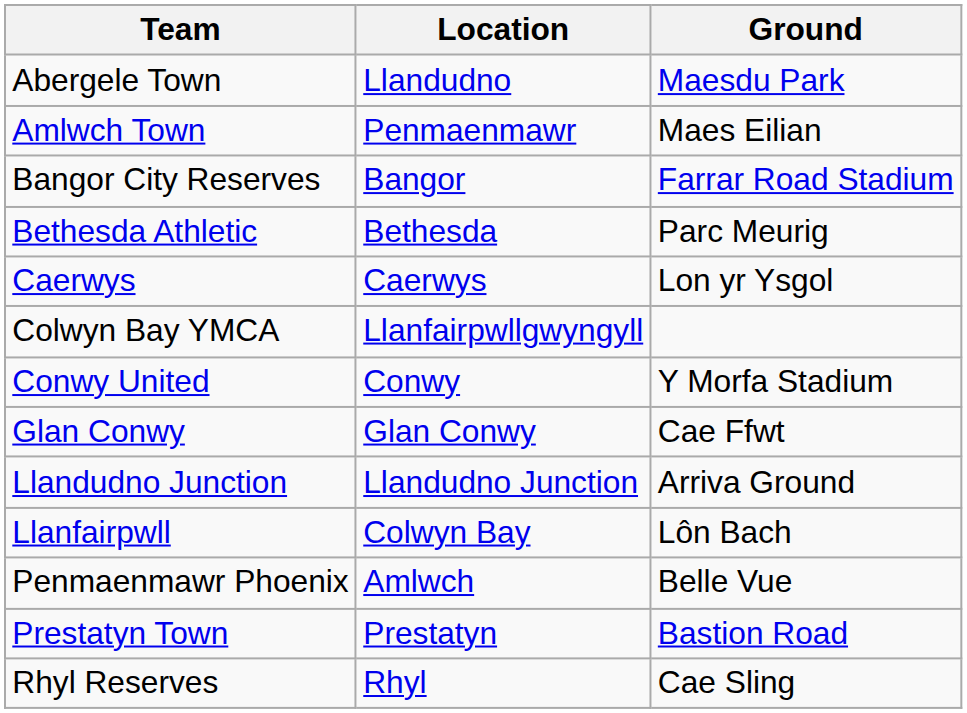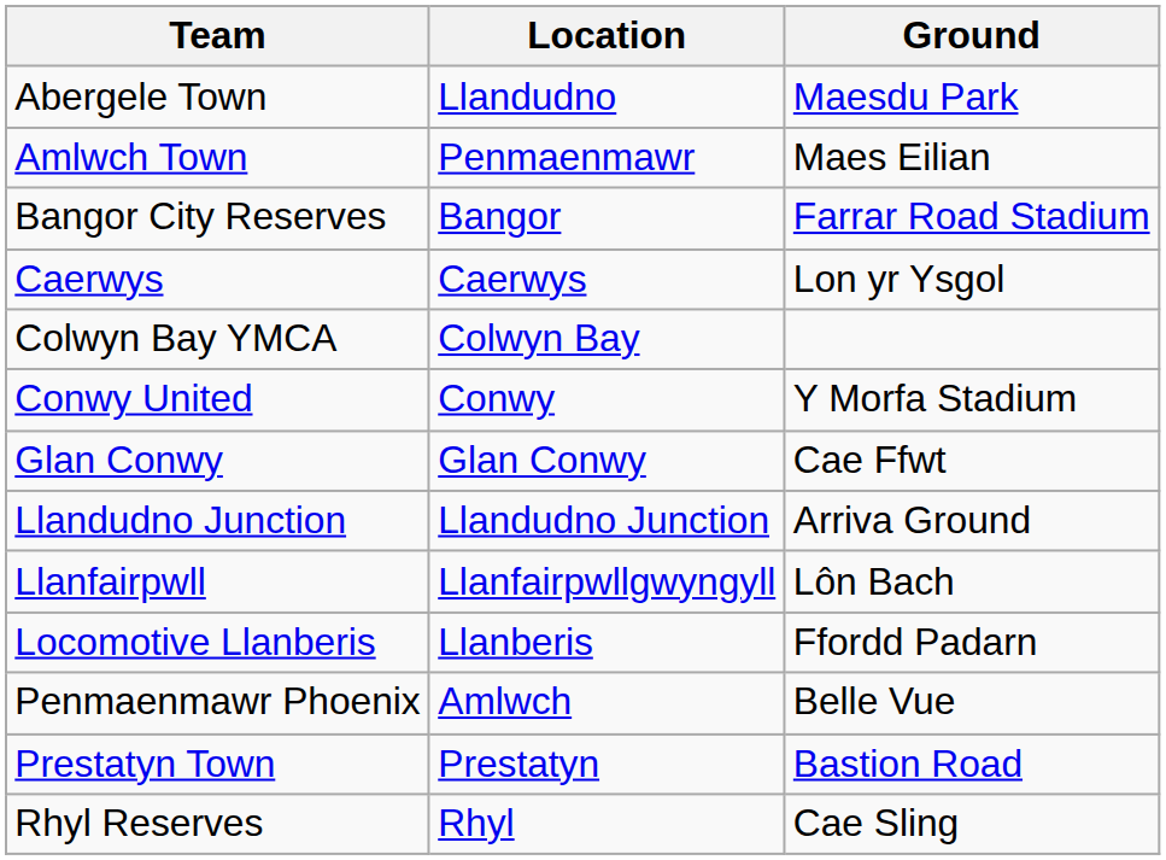- row: Bethesda Athletic | Bethesda | Parc Meurig
Colwyn Bay YMCA | Location: Llanfairpwllgwyngyll -> Colwyn Bay
Llanfairpwll | Location: Colwyn Bay -> Llanfairpwllgwyngyll
+ row: Locomotive Llanberis | Llanberis | Ffordd Padarn
